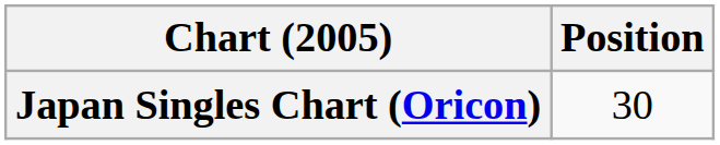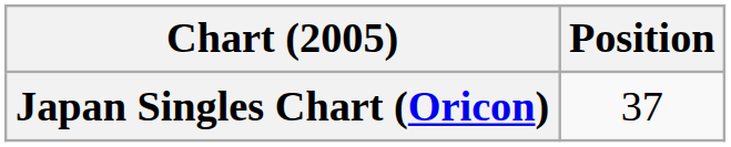Japan Singles Chart (Oricon) | Position: 30 -> 37
